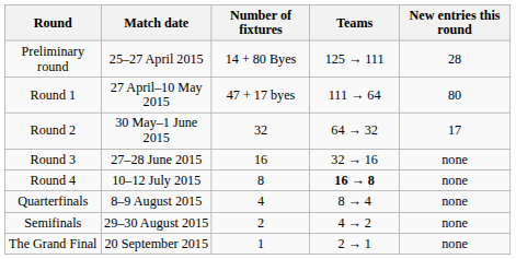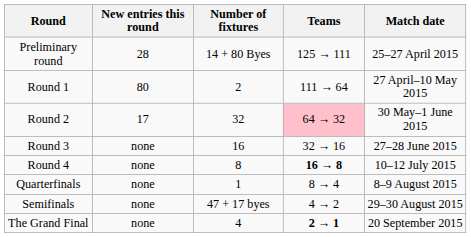columns swapped: Match date <-> New entries this round
Round 1 | Number of fixtures: 47 + 17 byes -> 2
Round 2 | Teams: no background -> pink background
Quarterfinals | Number of fixtures: 4 -> 1
Semifinals | Number of fixtures: 2 -> 47 + 17 byes
The Grand Final | Number of fixtures: 1 -> 4
The Grand Final | Teams: normal -> bold
